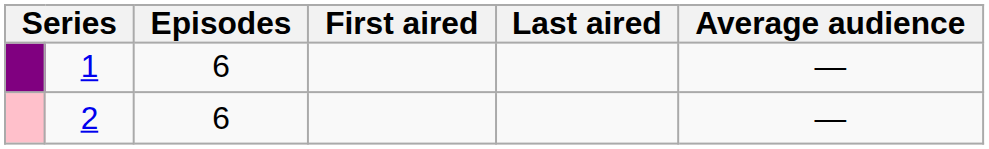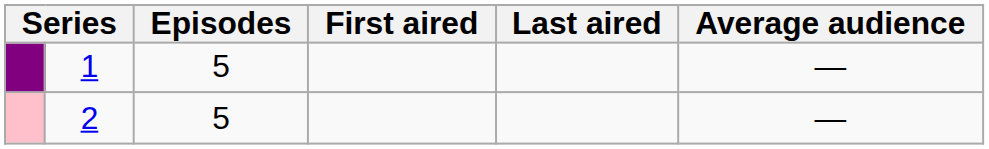1 | Episodes: 6 -> 5
2 | Episodes: 6 -> 5
